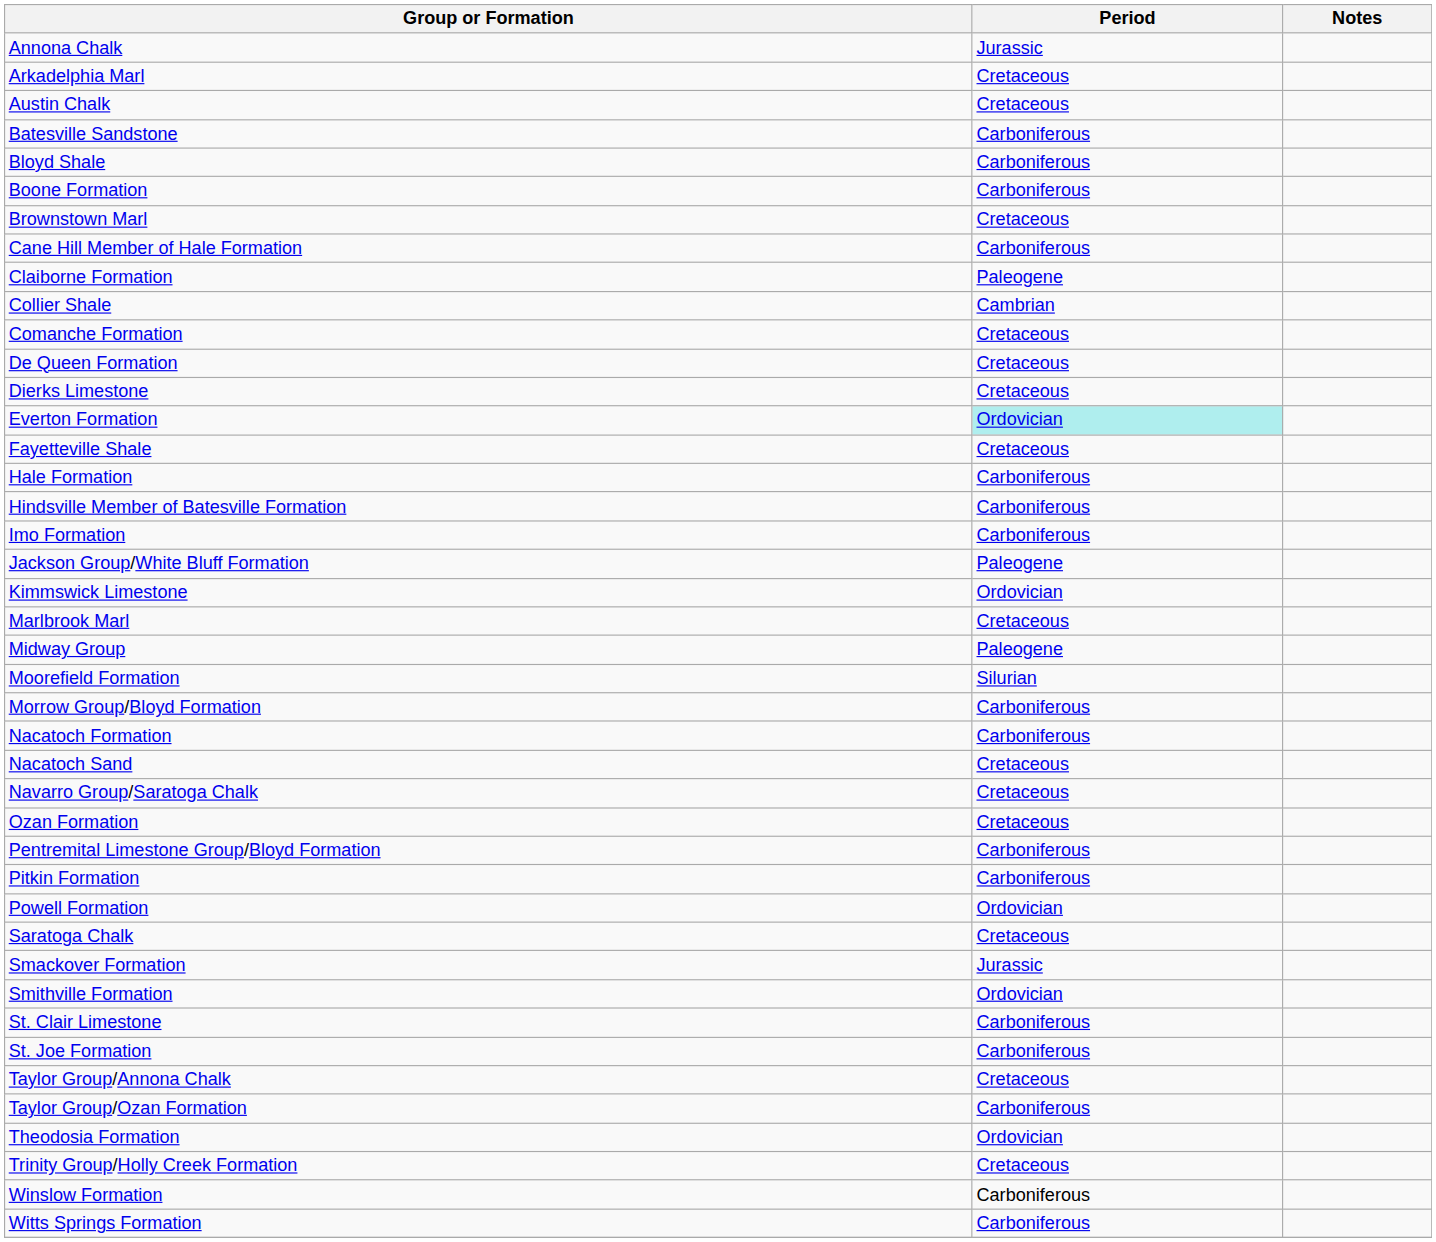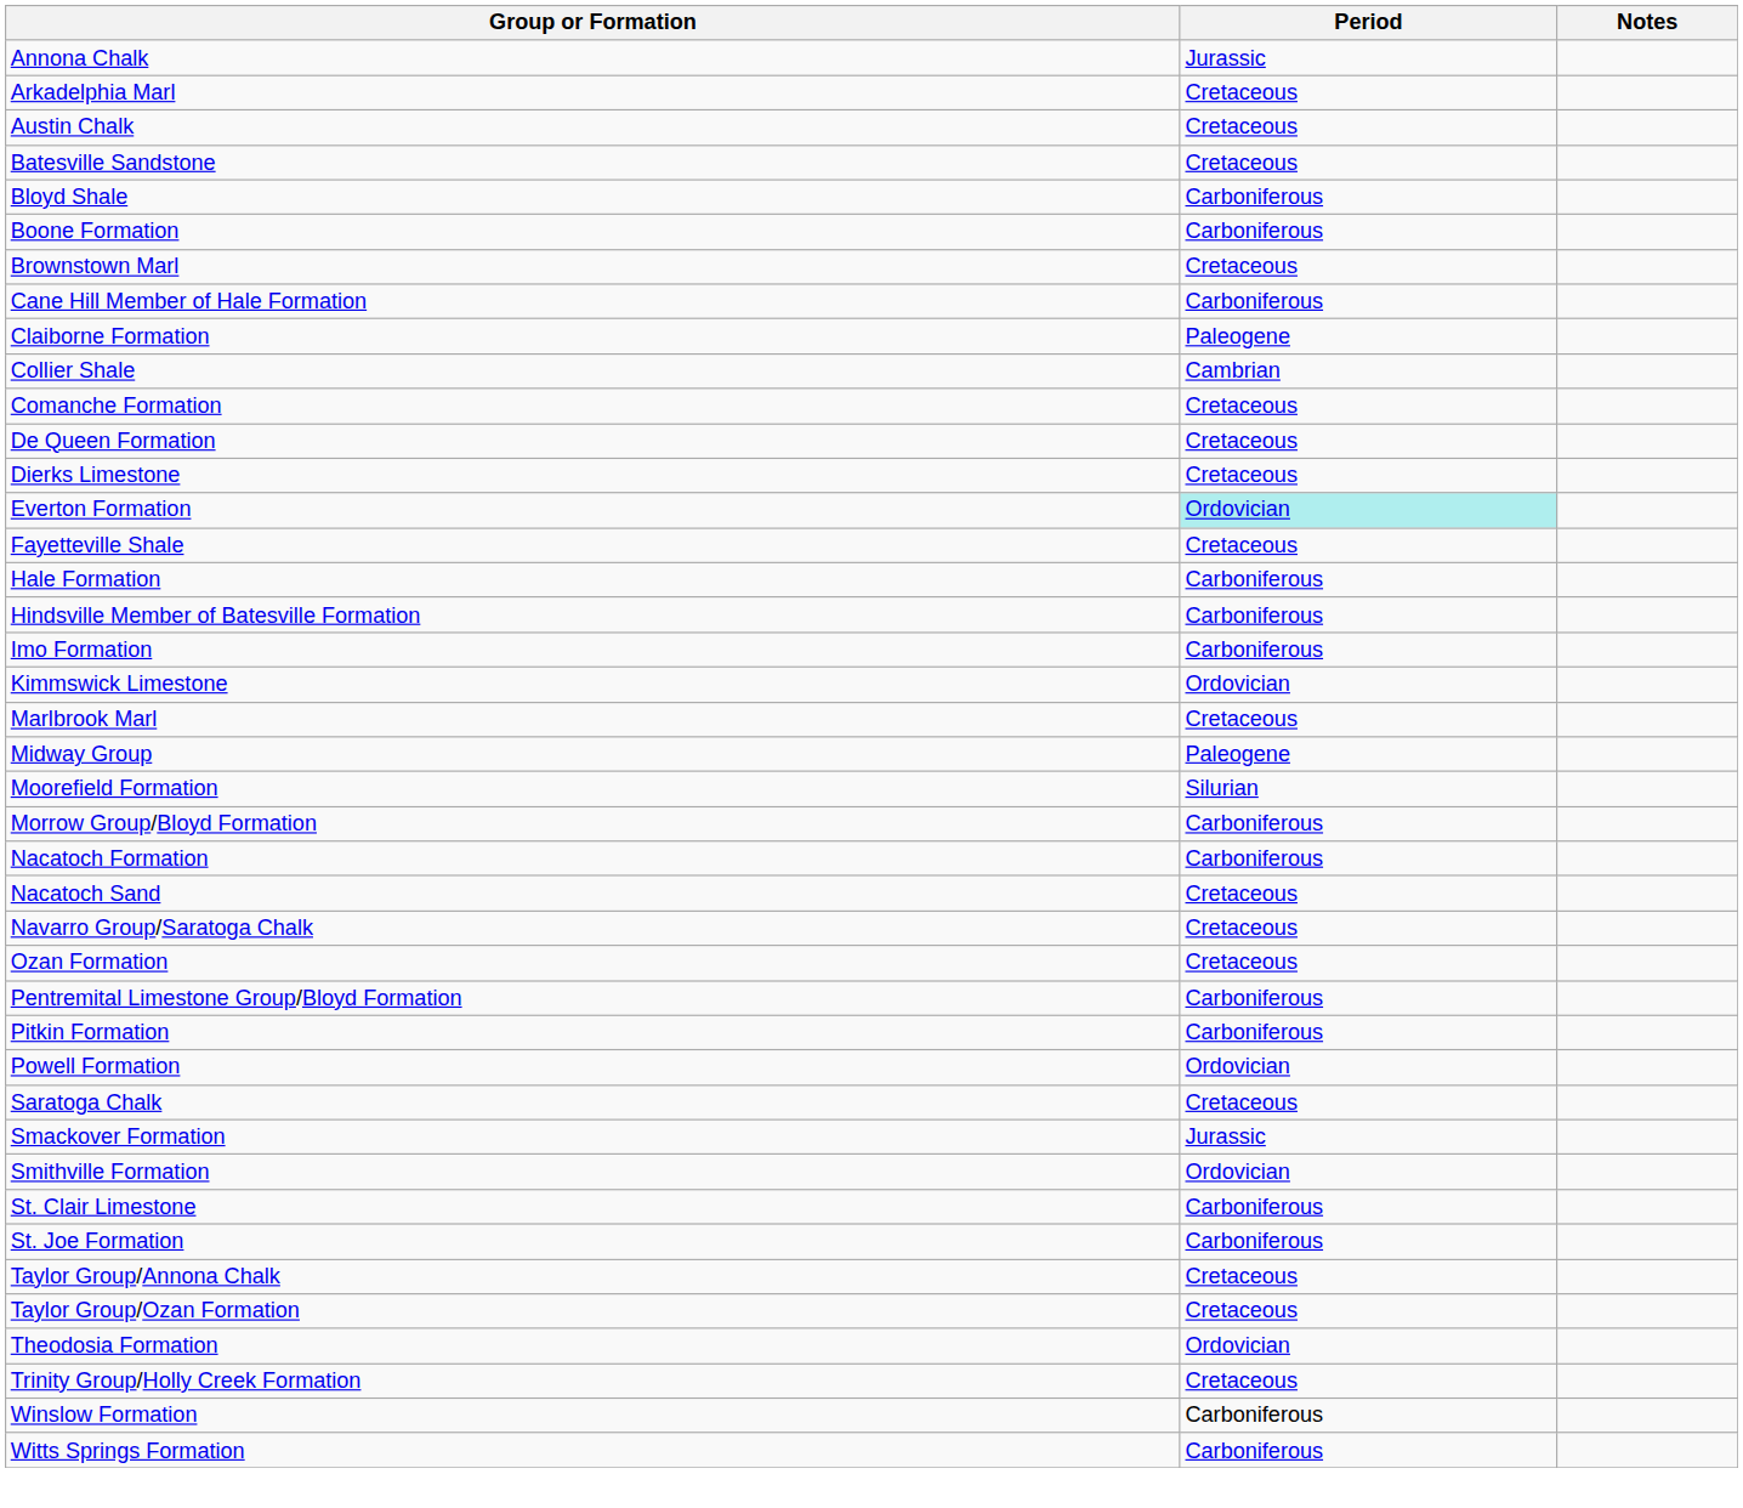Batesville Sandstone | Period: Carboniferous -> Cretaceous
- row: Jackson Group/White Bluff Formation | Paleogene
Taylor Group/Ozan Formation | Period: Carboniferous -> Cretaceous
